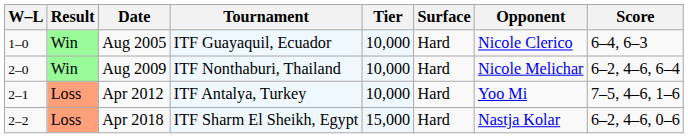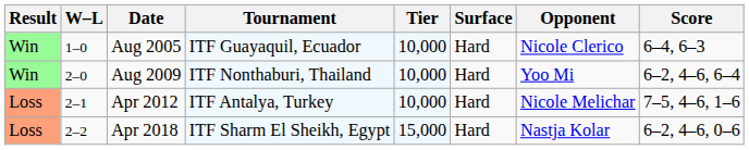columns swapped: Result <-> W–L
Aug 2009 | Opponent: Nicole Melichar -> Yoo Mi
Apr 2012 | Opponent: Yoo Mi -> Nicole Melichar
